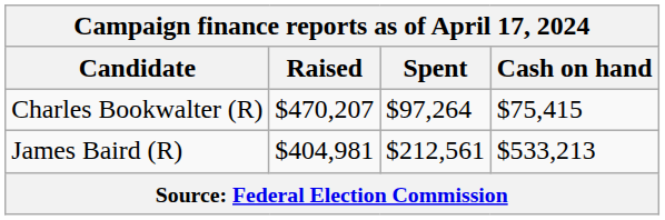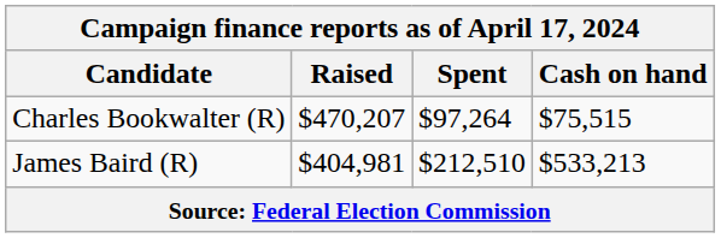Charles Bookwalter (R) | Cash on hand: $75,415 -> $75,515
James Baird (R) | Spent: $212,561 -> $212,510
